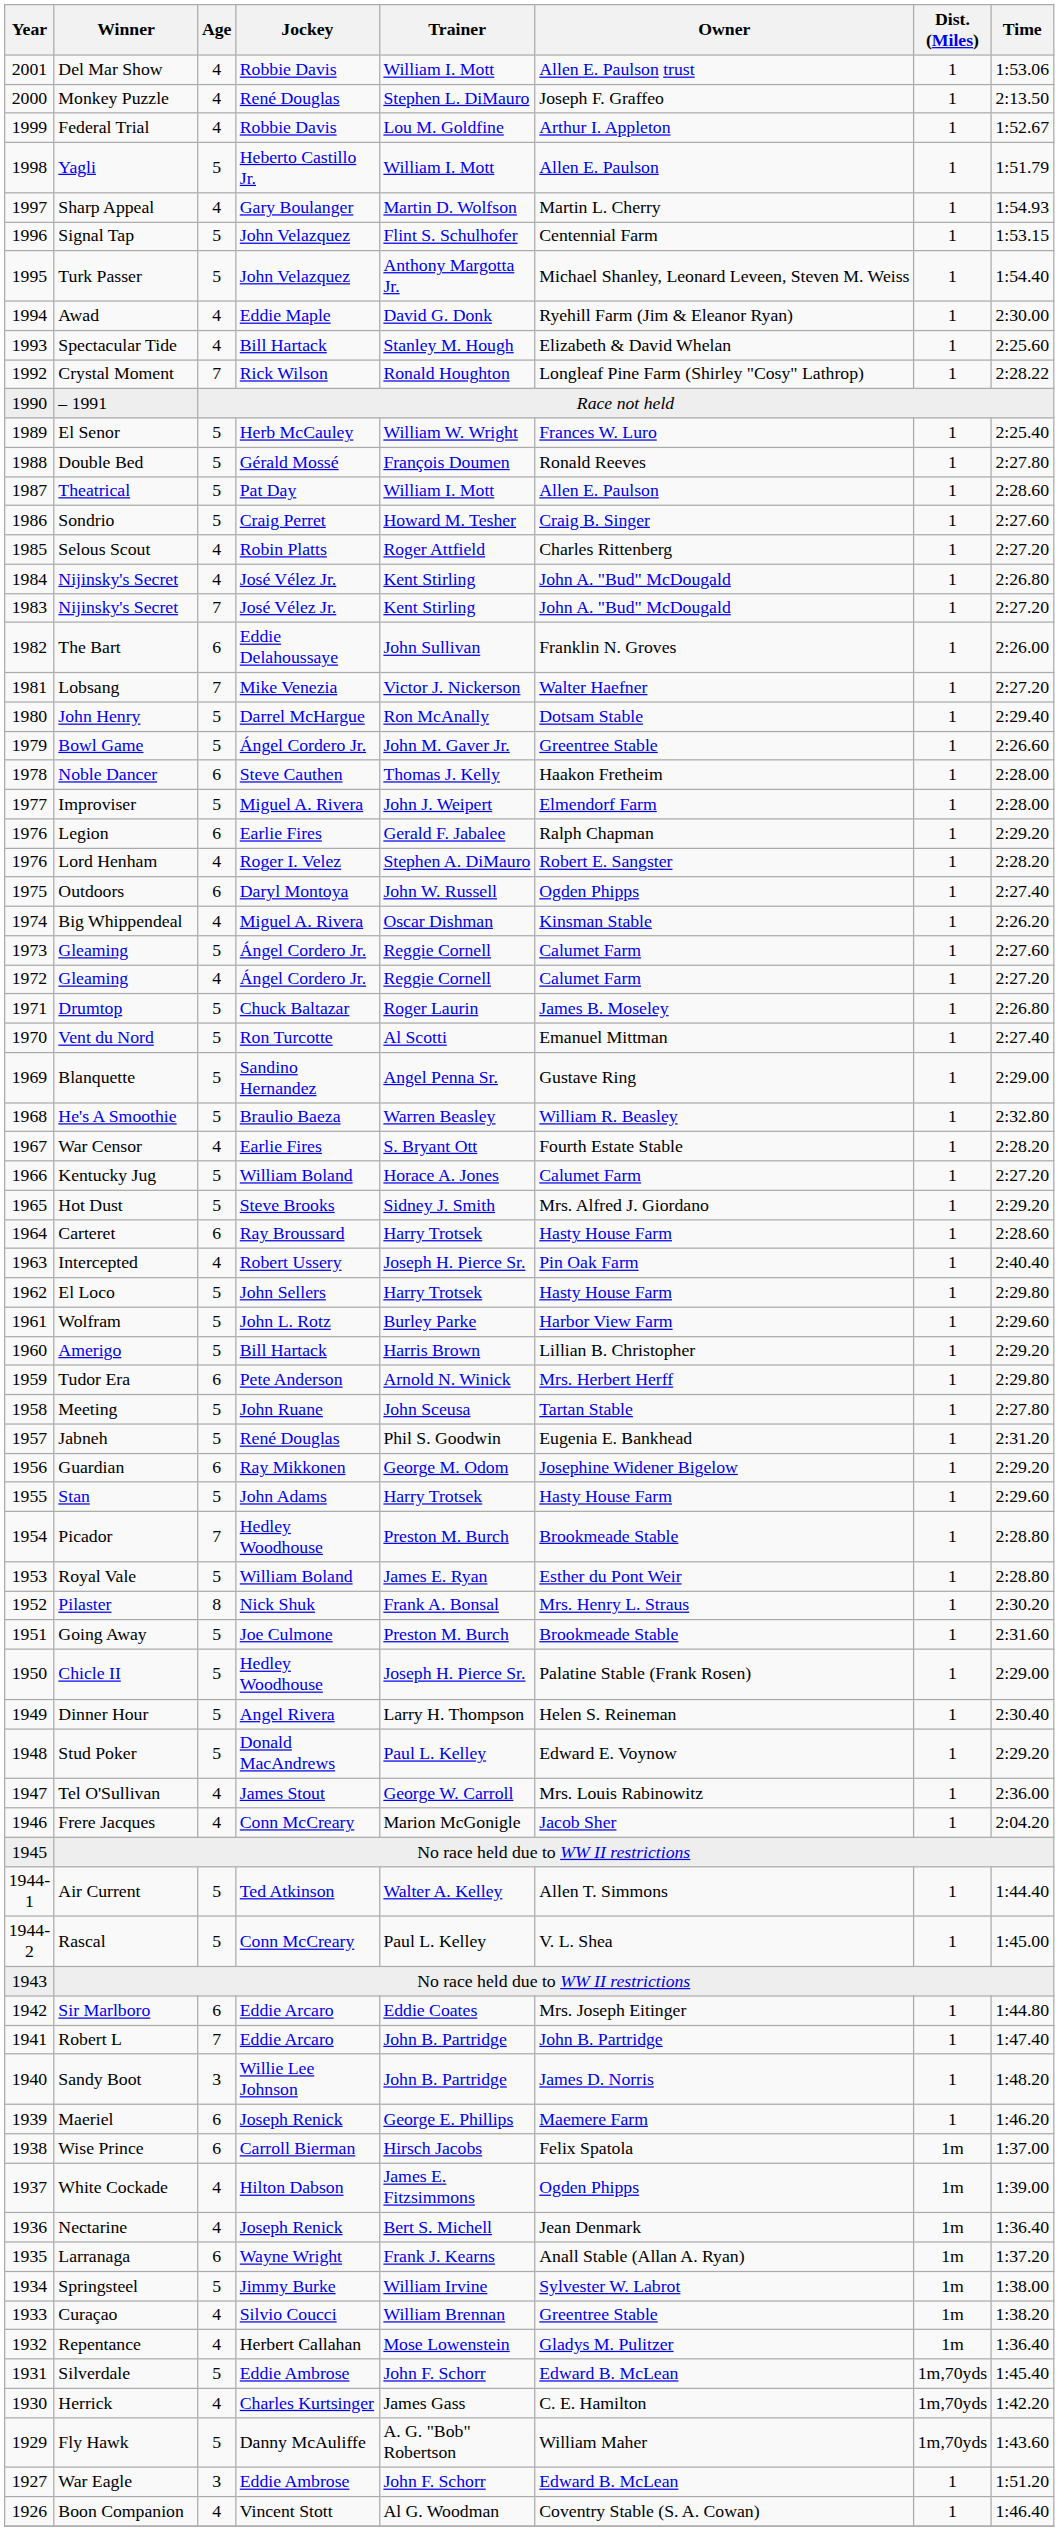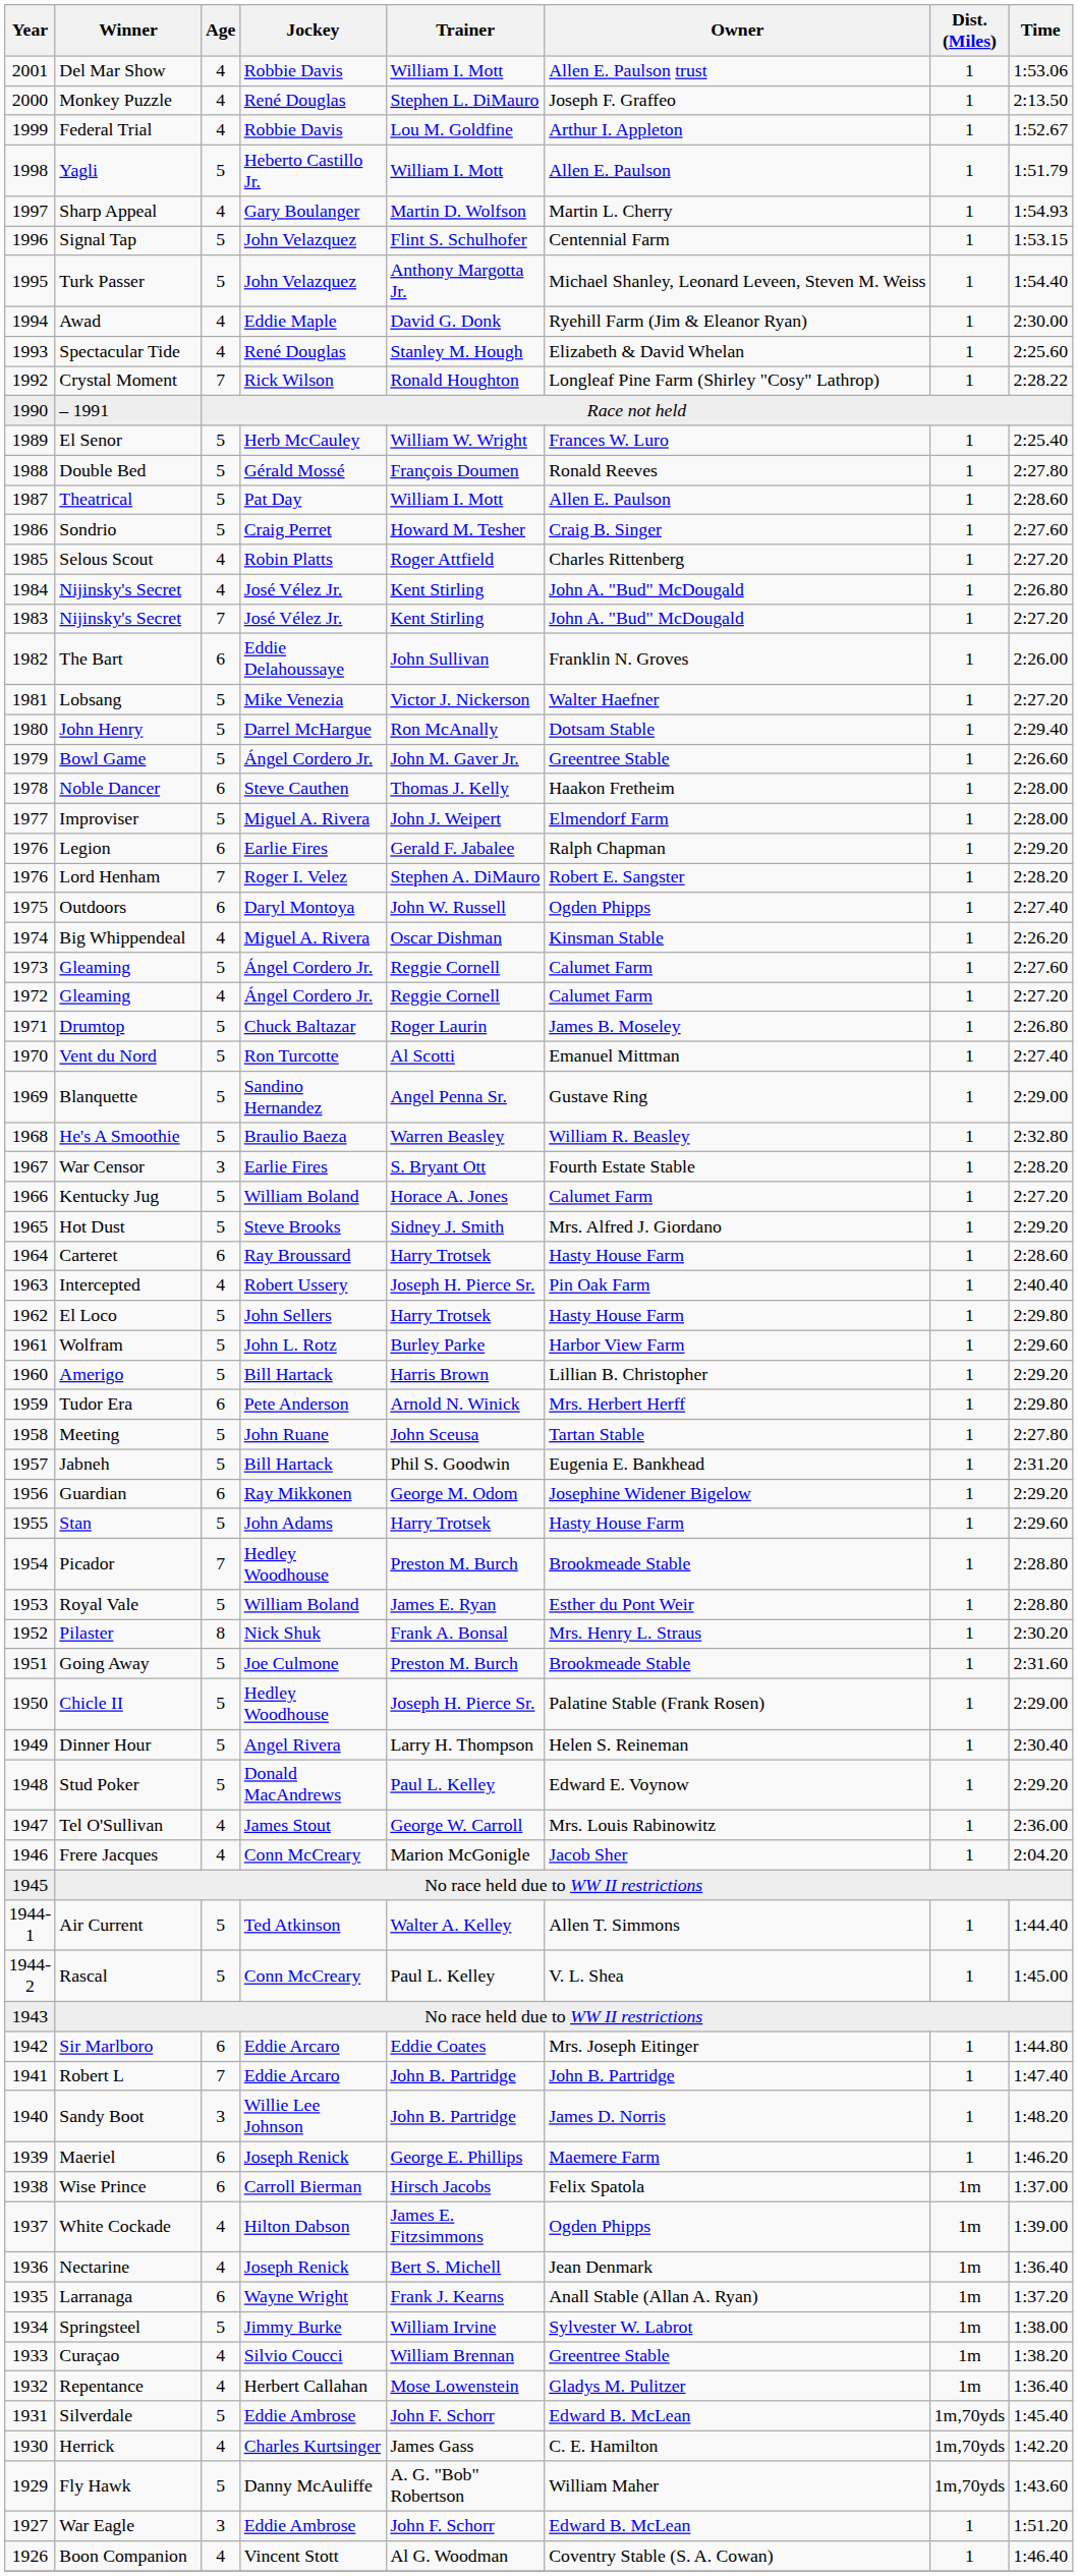Spectacular Tide | Jockey: Bill Hartack -> René Douglas
Lobsang | Age: 7 -> 5
Lord Henham | Age: 4 -> 7
War Censor | Age: 4 -> 3
Jabneh | Jockey: René Douglas -> Bill Hartack
